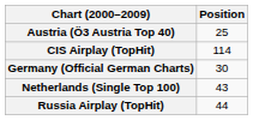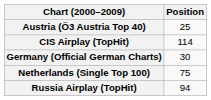Netherlands (Single Top 100) | Position: 43 -> 75
Russia Airplay (TopHit) | Position: 44 -> 94
